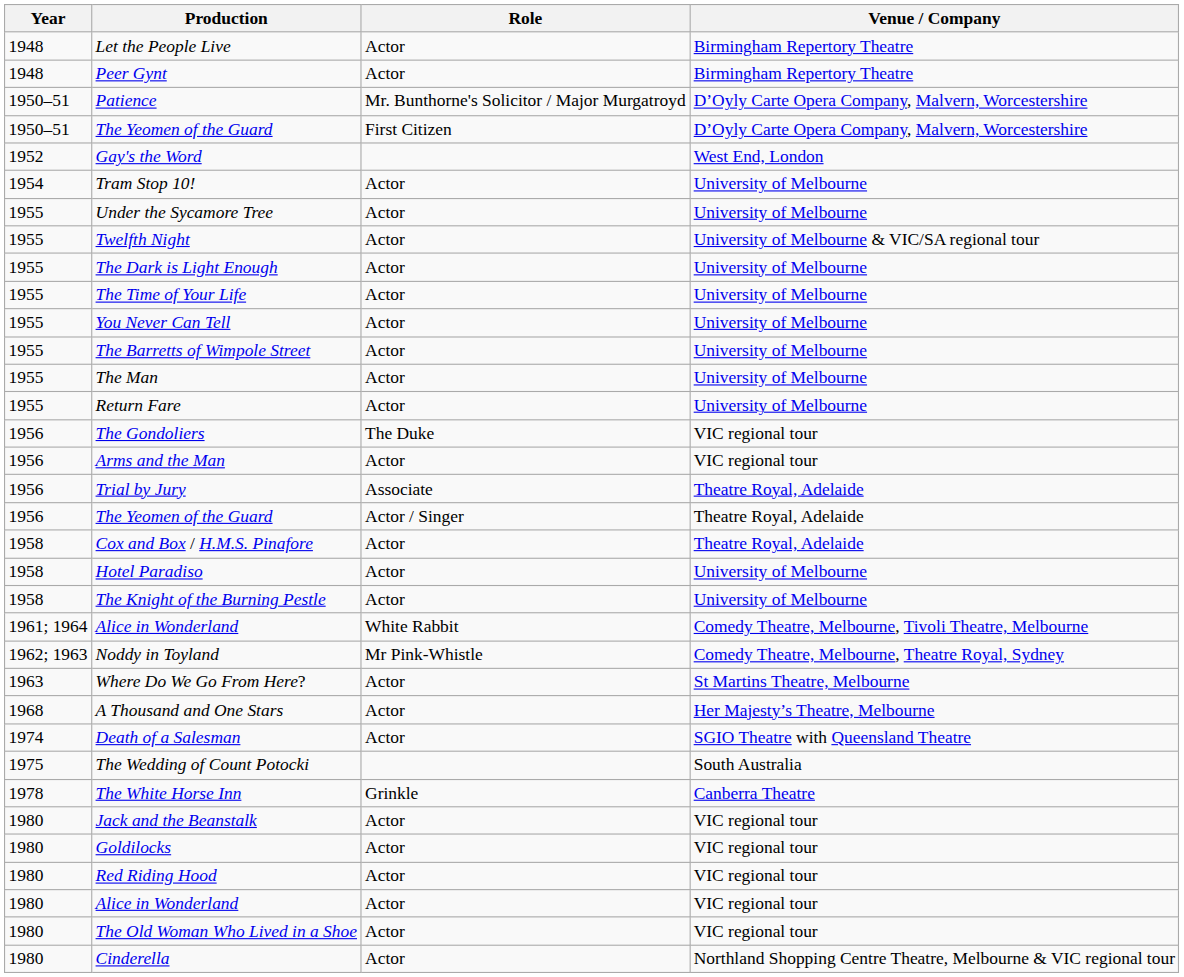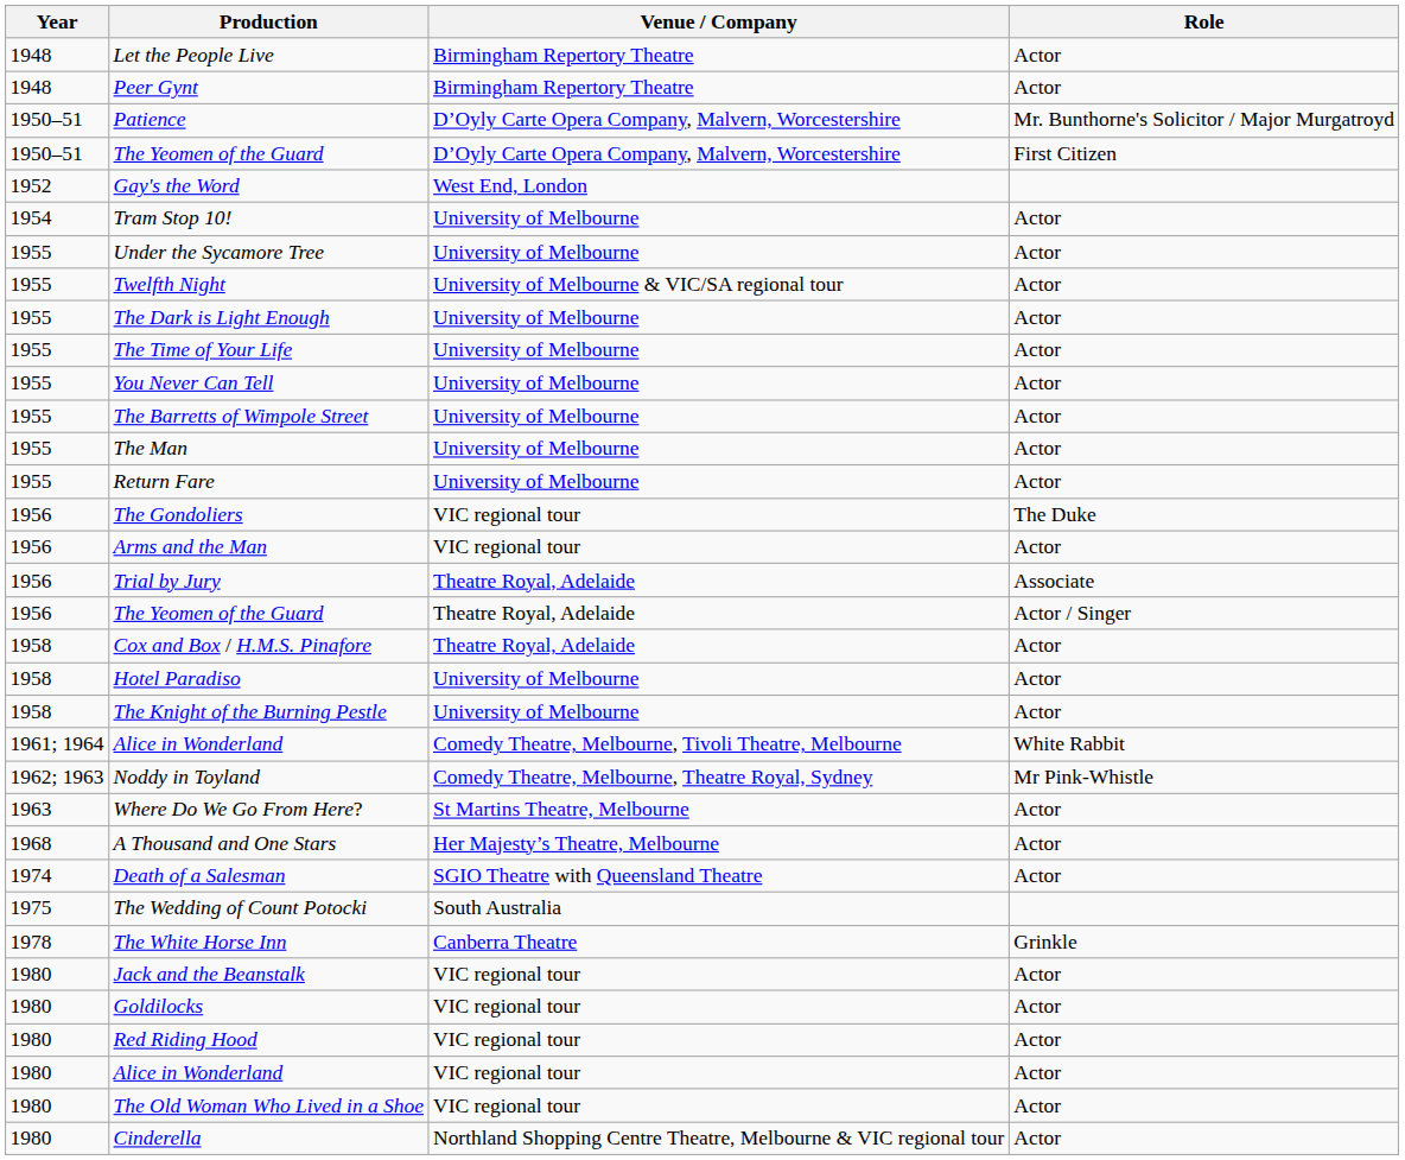columns swapped: Role <-> Venue / Company
